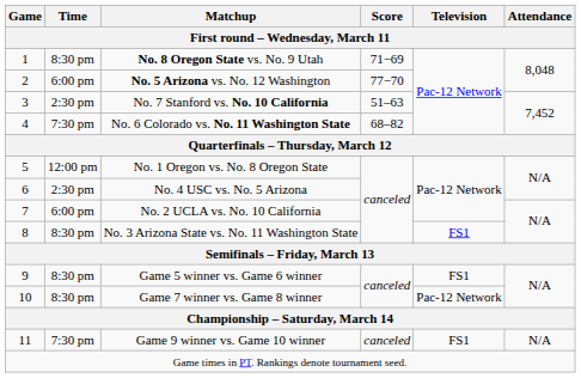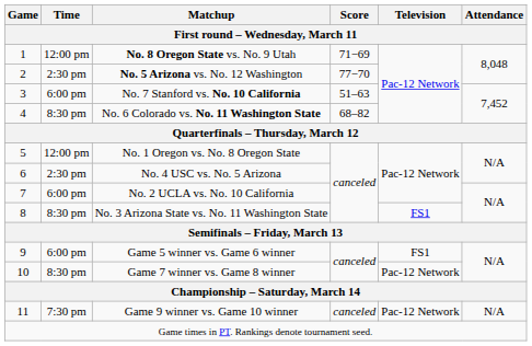No. 8 Oregon State vs. No. 9 Utah | Time: 8:30 pm -> 12:00 pm
No. 5 Arizona vs. No. 12 Washington | Time: 6:00 pm -> 2:30 pm
No. 7 Stanford vs. No. 10 California | Time: 2:30 pm -> 6:00 pm
No. 6 Colorado vs. No. 11 Washington State | Time: 7:30 pm -> 8:30 pm
Game 5 winner vs. Game 6 winner | Time: 8:30 pm -> 6:00 pm
Game 9 winner vs. Game 10 winner | Television: FS1 -> Pac-12 Network
